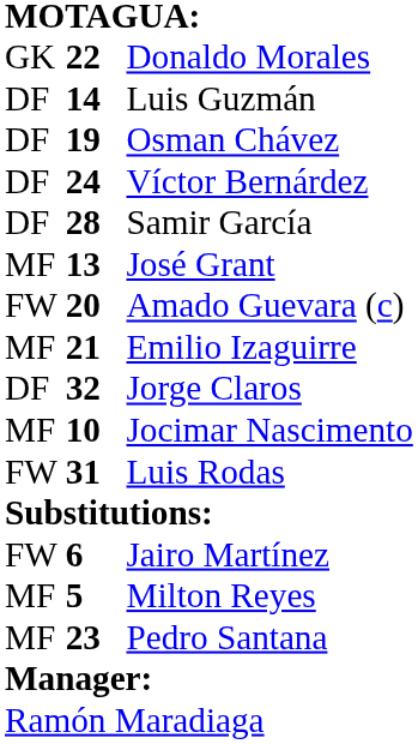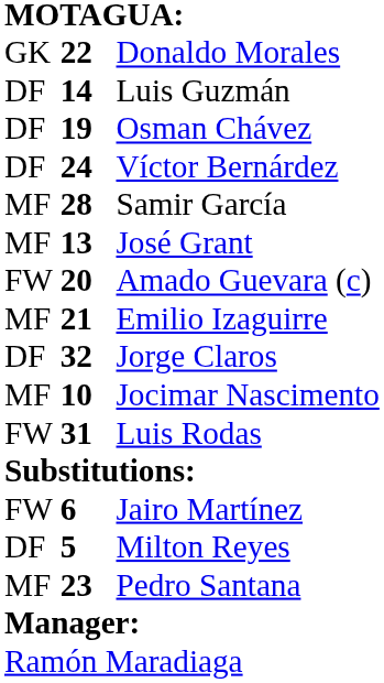Samir García | column 1: DF -> MF
Milton Reyes | column 1: MF -> DF
